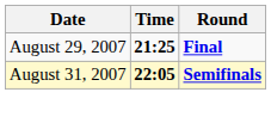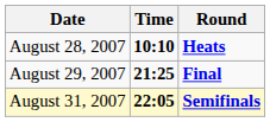+ row: August 28, 2007 | 10:10 | Heats
